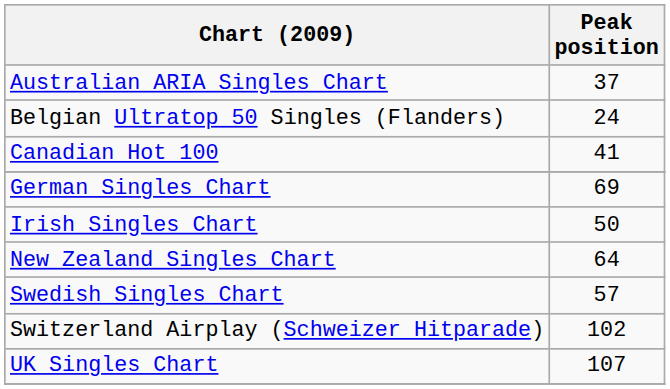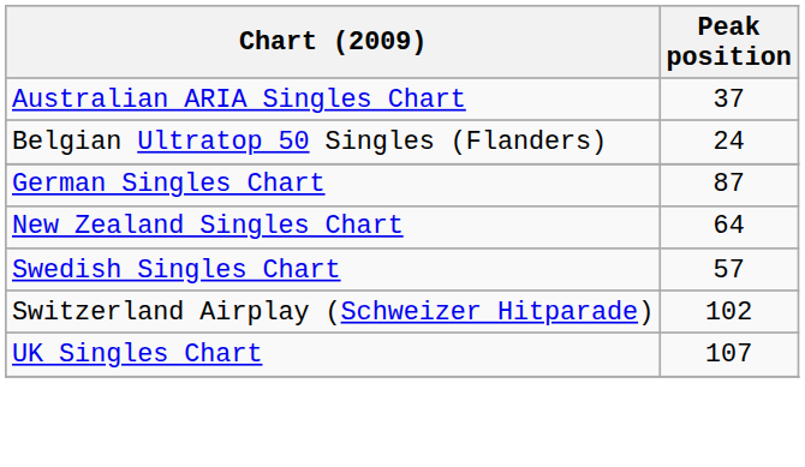- row: Canadian Hot 100 | 41
German Singles Chart | Peak position: 69 -> 87
- row: Irish Singles Chart | 50
